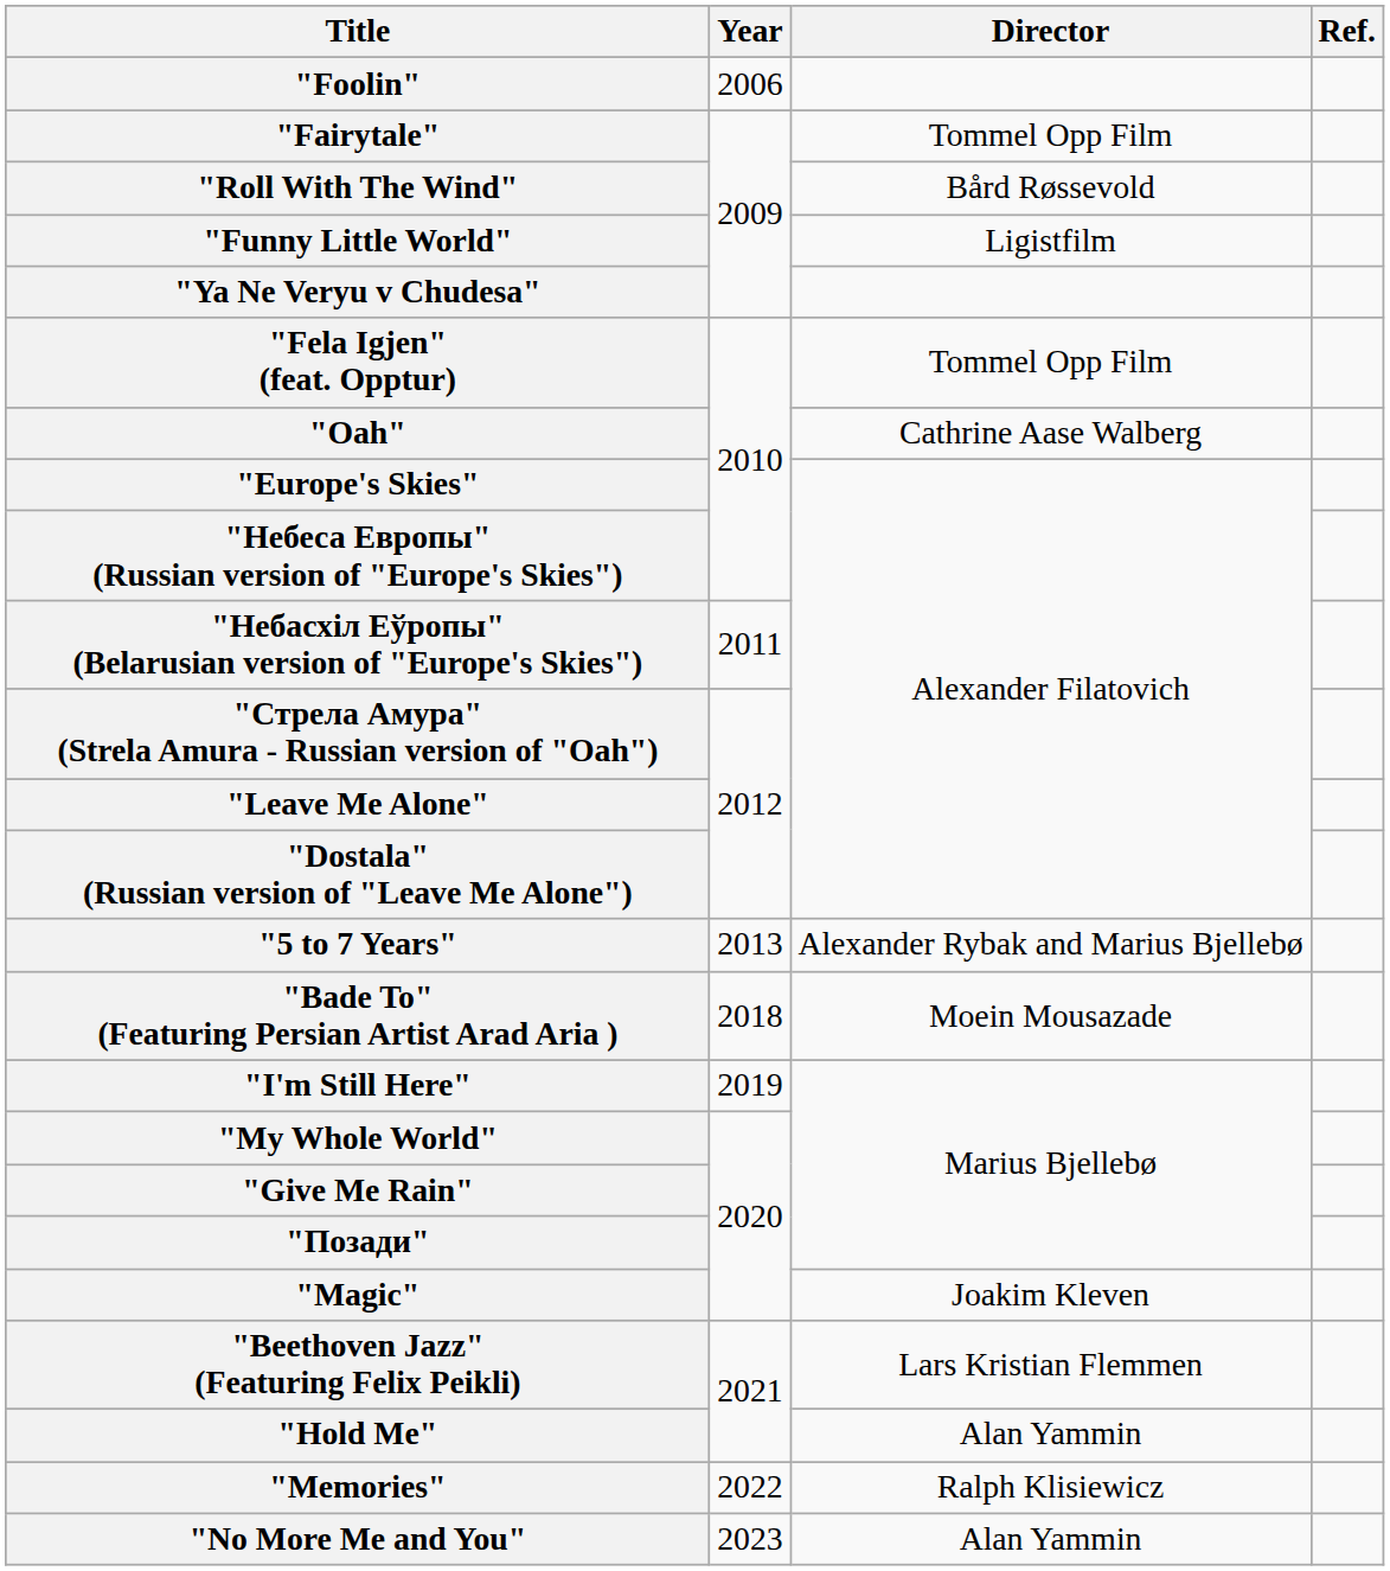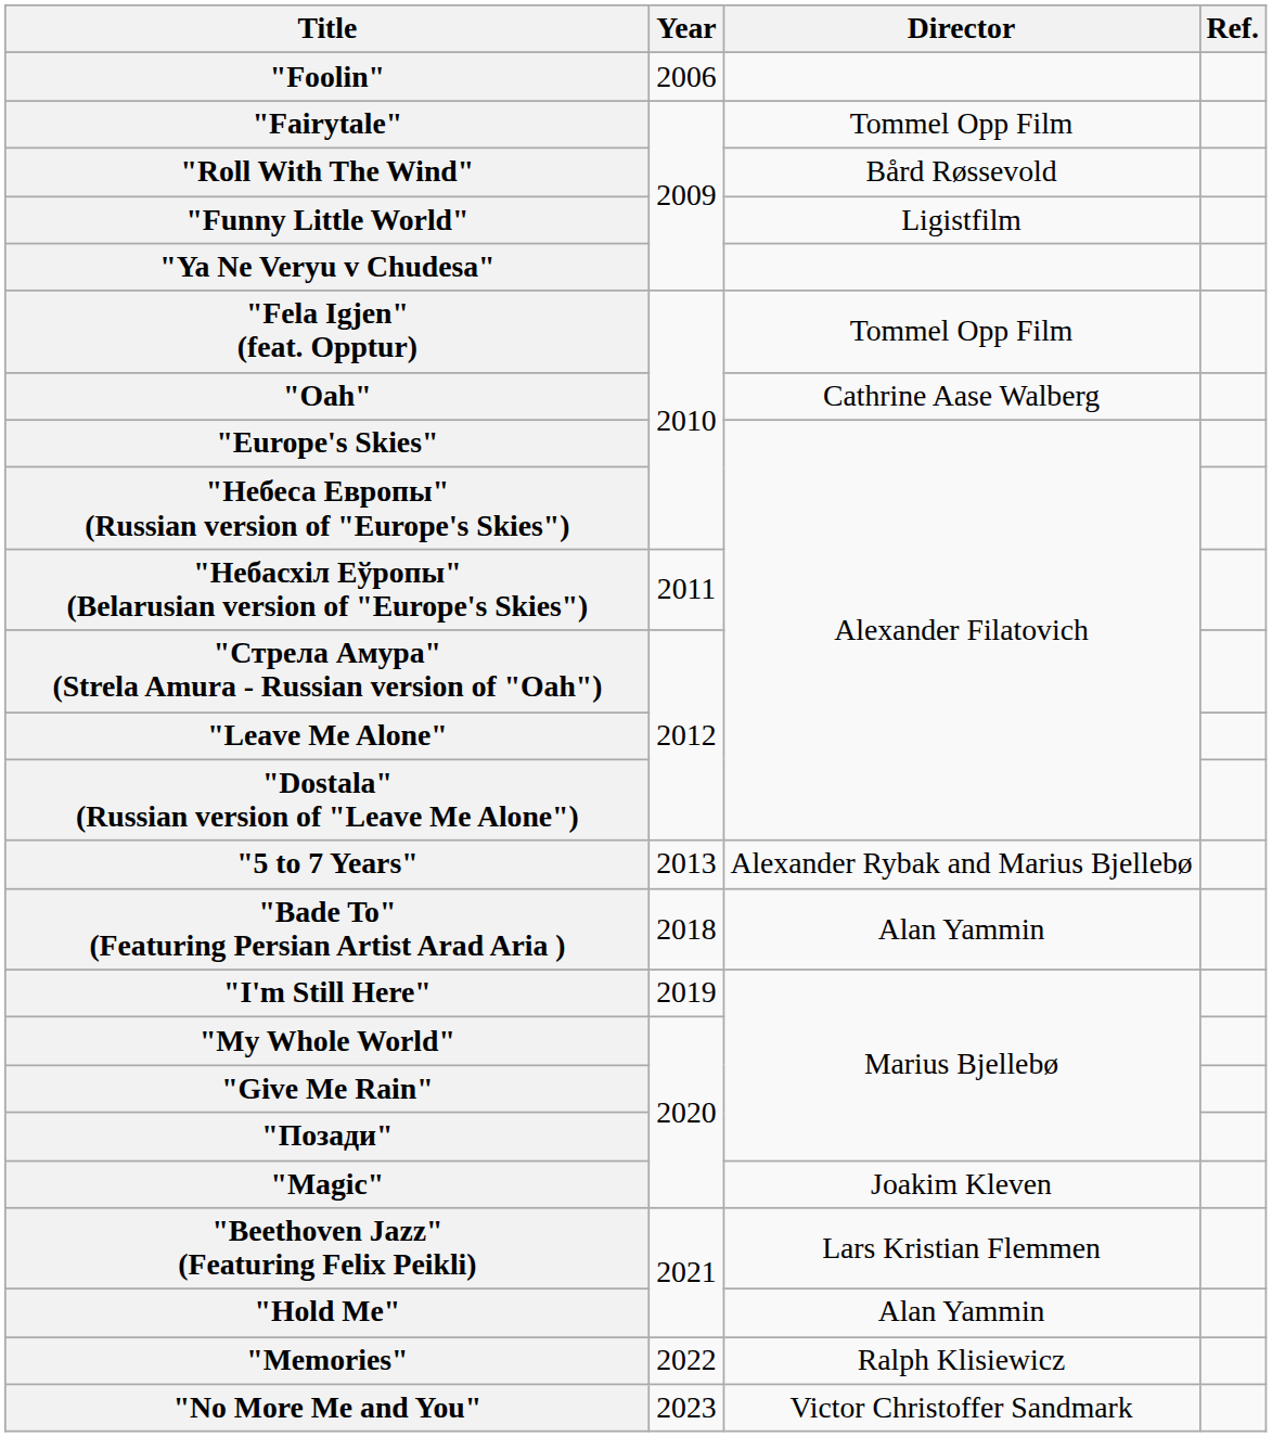"Bade To" (Featuring Persian Artist Arad Aria ) | Director: Moein Mousazade -> Alan Yammin
"No More Me and You" | Director: Alan Yammin -> Victor Christoffer Sandmark
